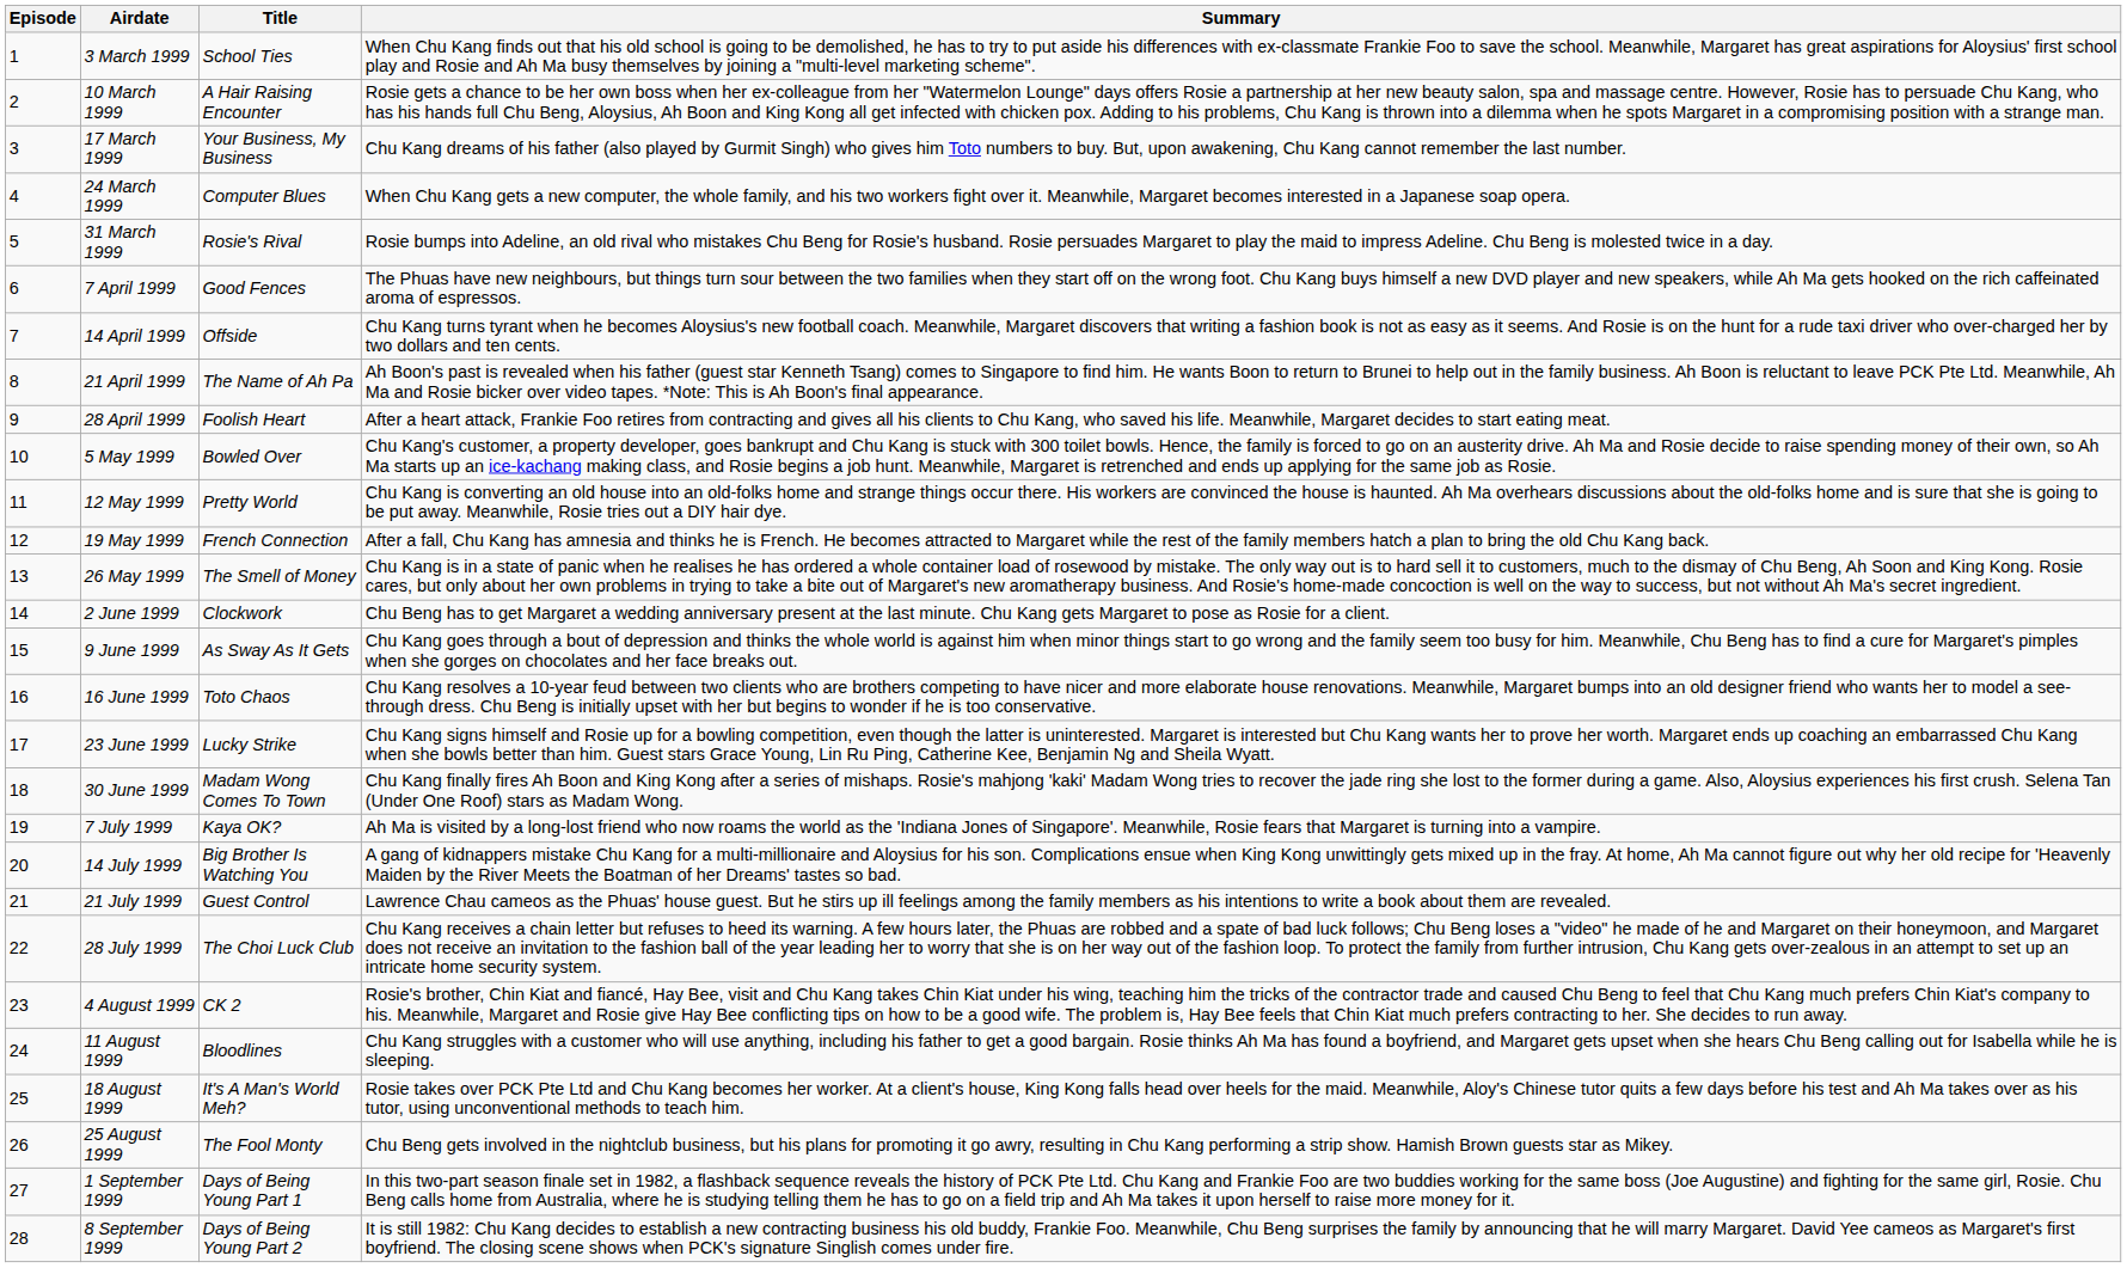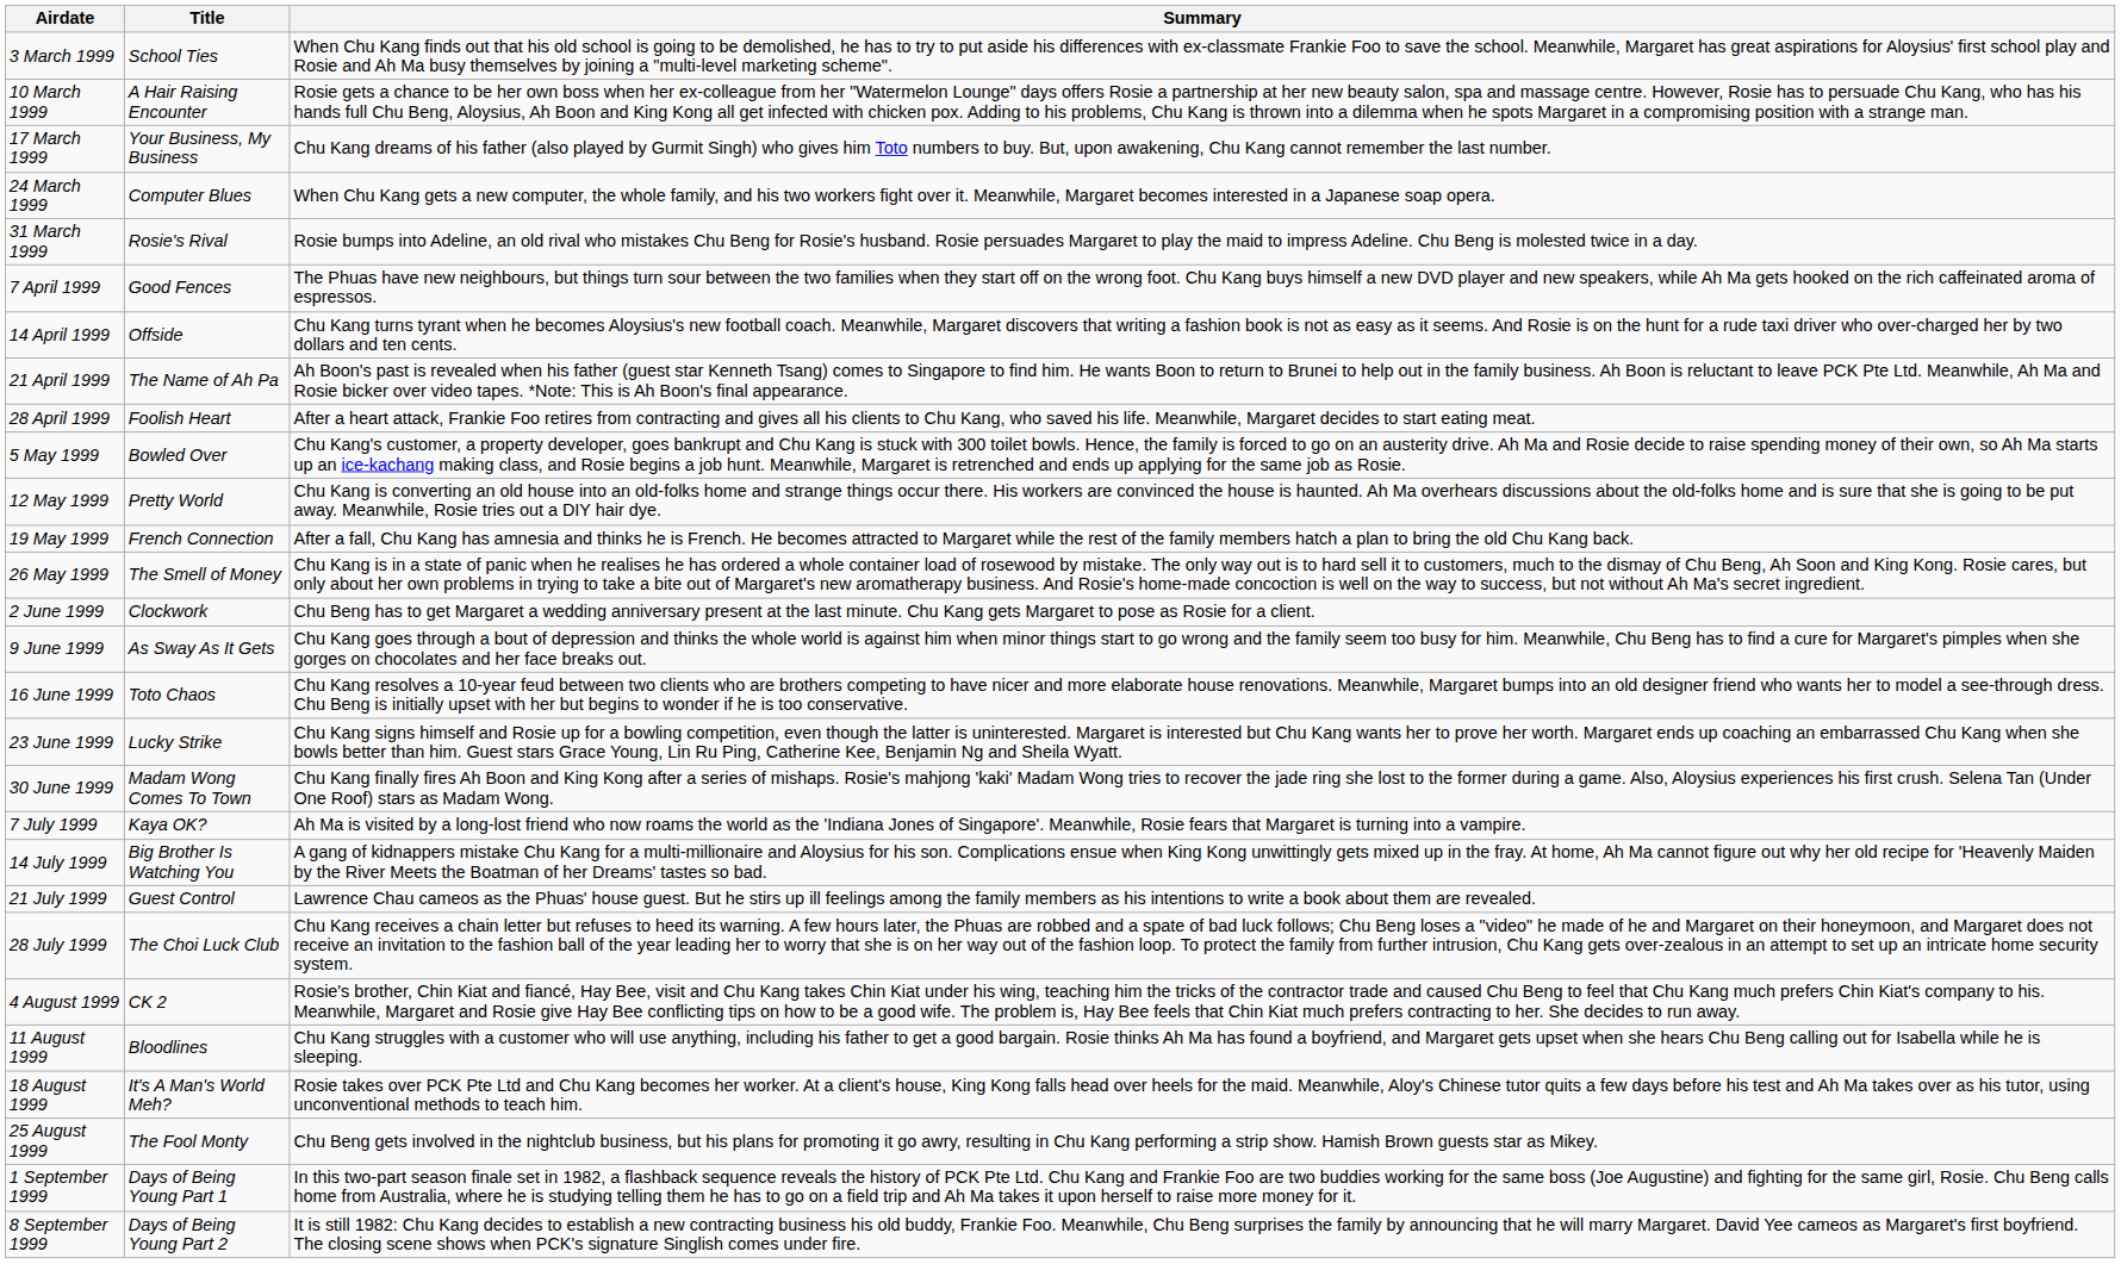- column: Episode | 1 | 2 | 3 | 4 | 5 | 6 | 7 | 8 | 9 | 10 | 11 | 12 | 13 | 14 | 15 | 16 | 17 | 18 | 19 | 20 | 21 | 22 | 23 | 24 | 25 | 26 | 27 | 28
